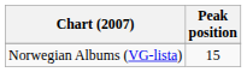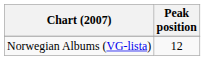Norwegian Albums (VG-lista) | Peak position: 15 -> 12
